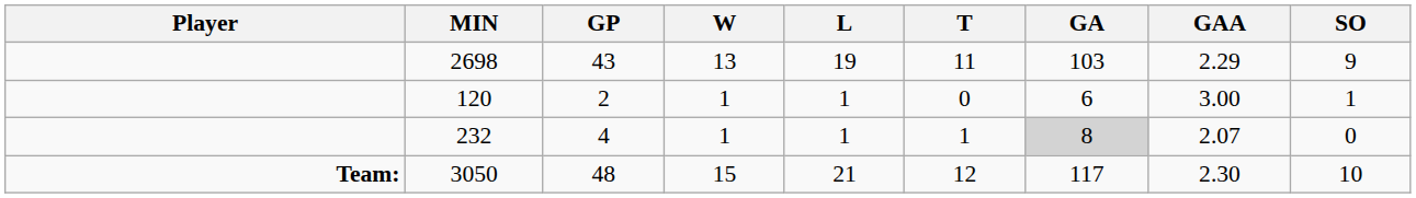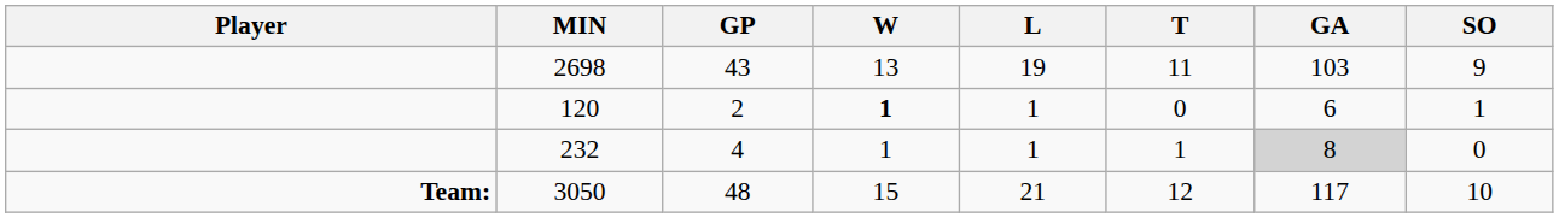- column: GAA | 2.29 | 3.00 | 2.07 | 2.30
120 | W: normal -> bold
